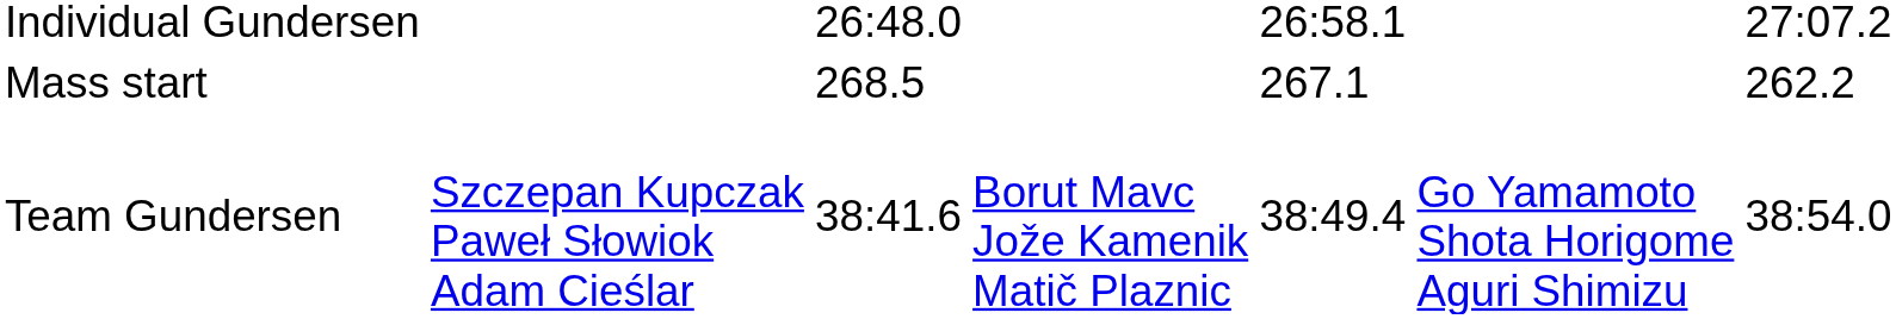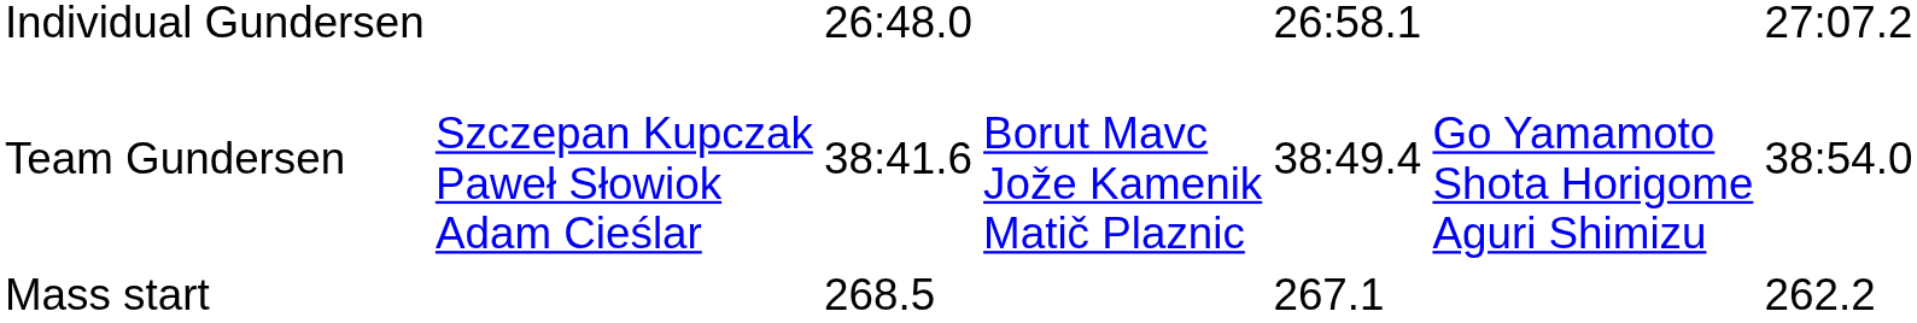rows swapped: Mass start <-> Team Gundersen
